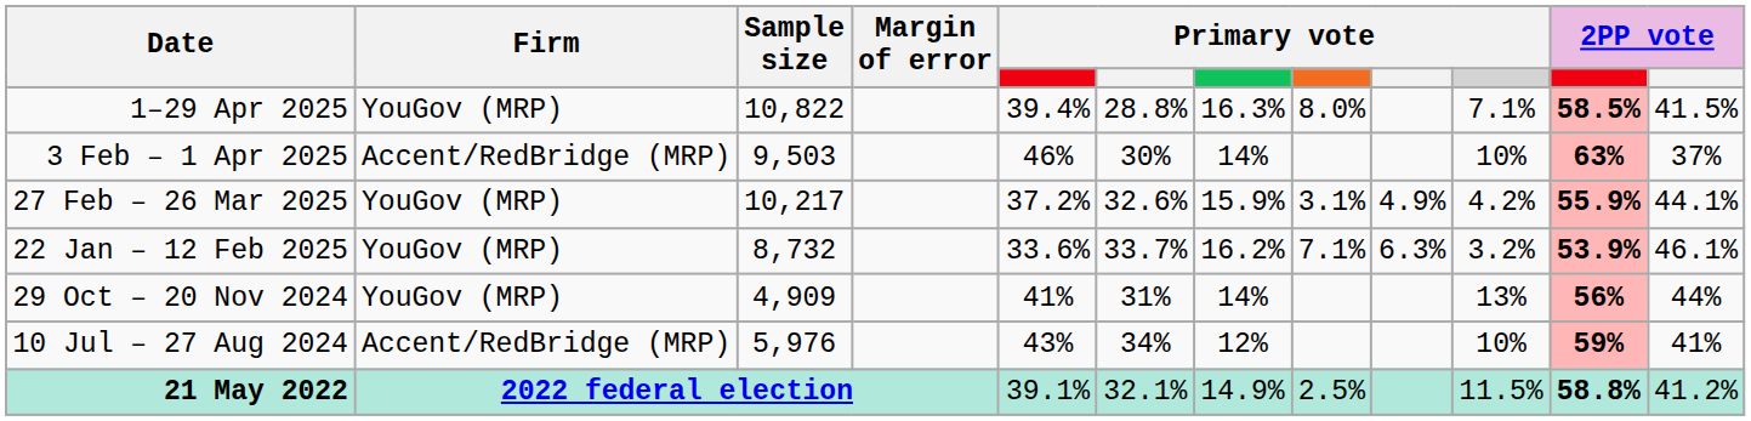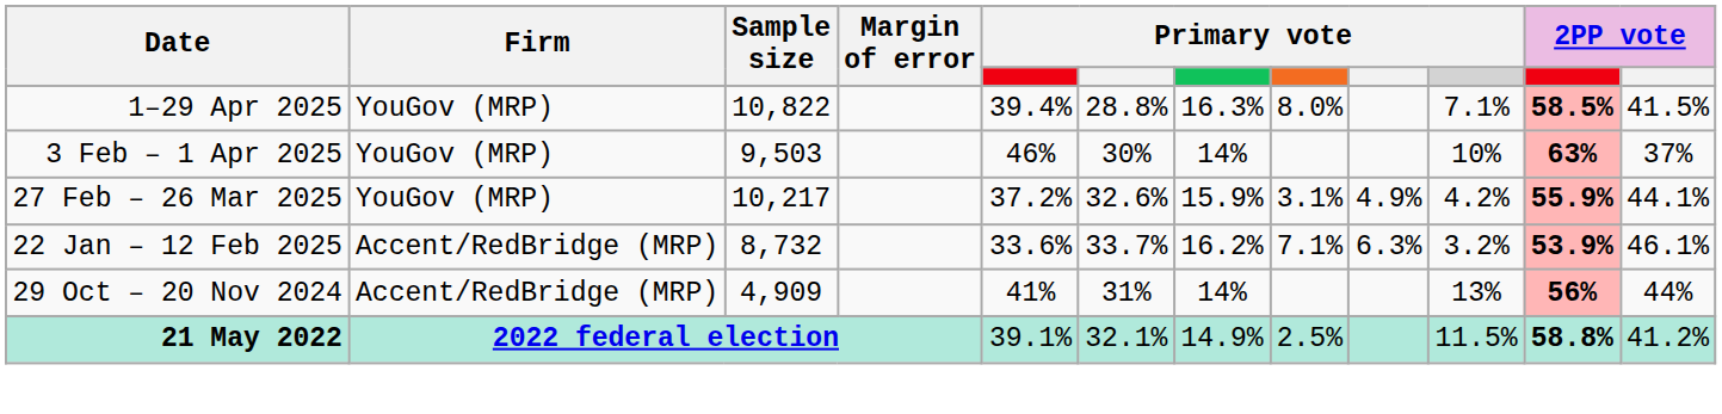3 Feb – 1 Apr 2025 | Firm: Accent/RedBridge (MRP) -> YouGov (MRP)
22 Jan – 12 Feb 2025 | Firm: YouGov (MRP) -> Accent/RedBridge (MRP)
29 Oct – 20 Nov 2024 | Firm: YouGov (MRP) -> Accent/RedBridge (MRP)
- row: 10 Jul – 27 Aug 2024 | Accent/RedBridge (MRP) | 5,976 | 43% | 34% | 12% | 10% | 59% | 41%
